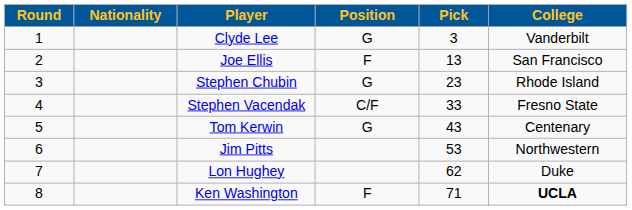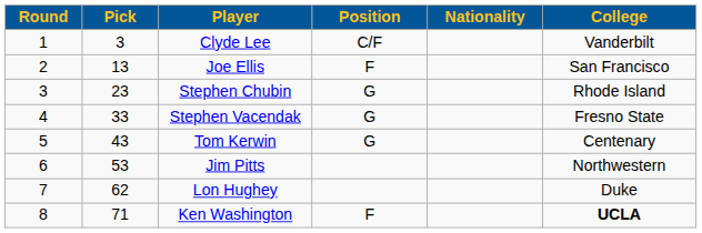columns swapped: Pick <-> Nationality
Clyde Lee | Position: G -> C/F
Stephen Vacendak | Position: C/F -> G
